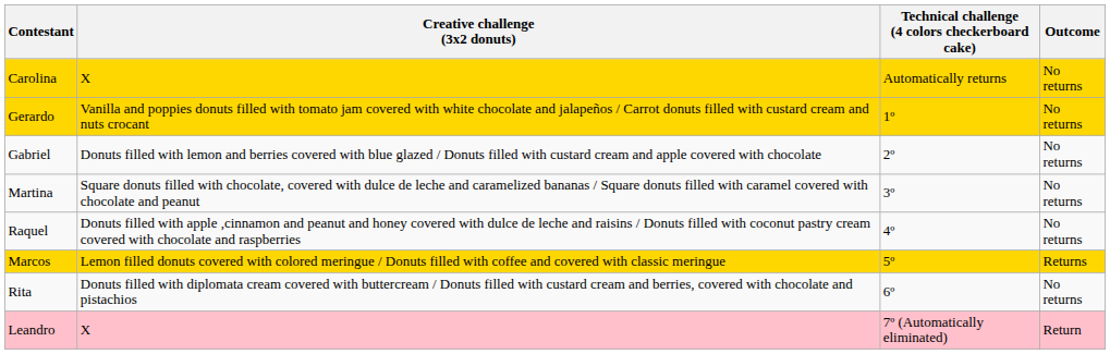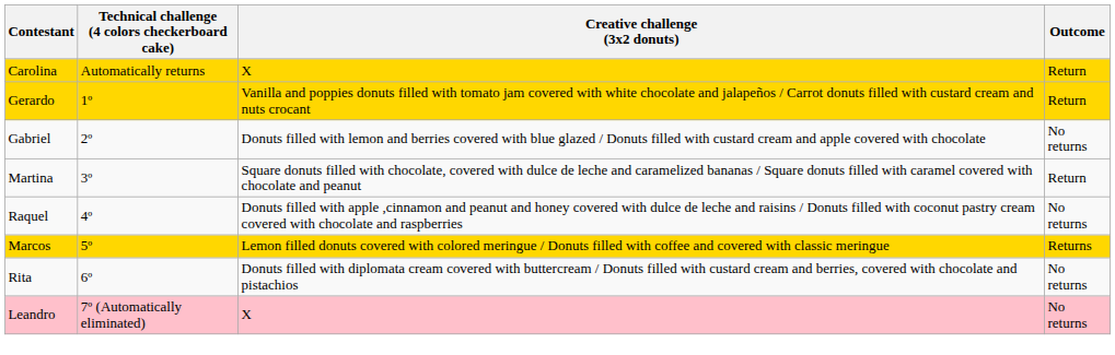columns swapped: Creative challenge (3x2 donuts) <-> Technical challenge (4 colors checkerboard cake)
Carolina | Outcome: No returns -> Return
Gerardo | Outcome: No returns -> Return
Martina | Outcome: No returns -> Return
Leandro | Outcome: Return -> No returns
